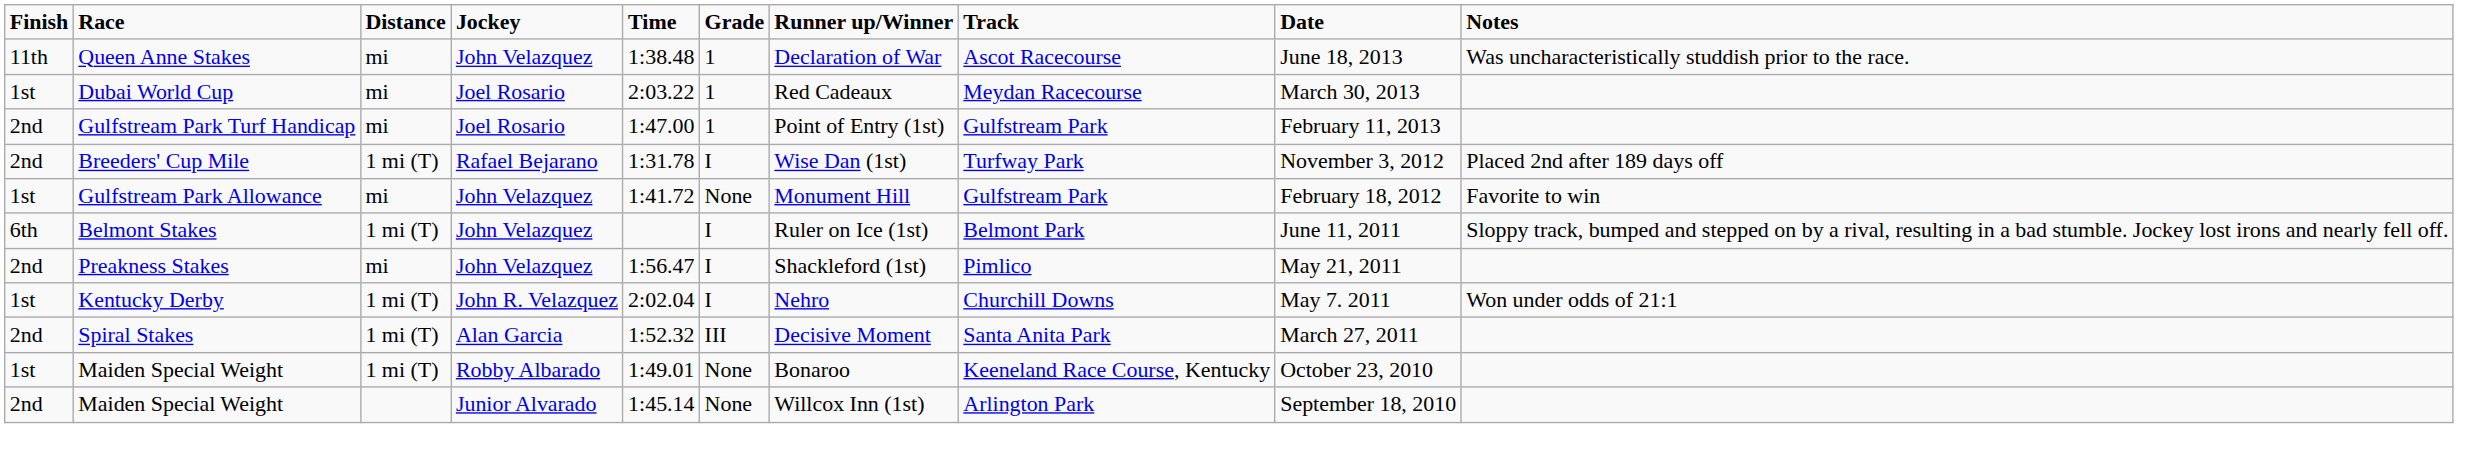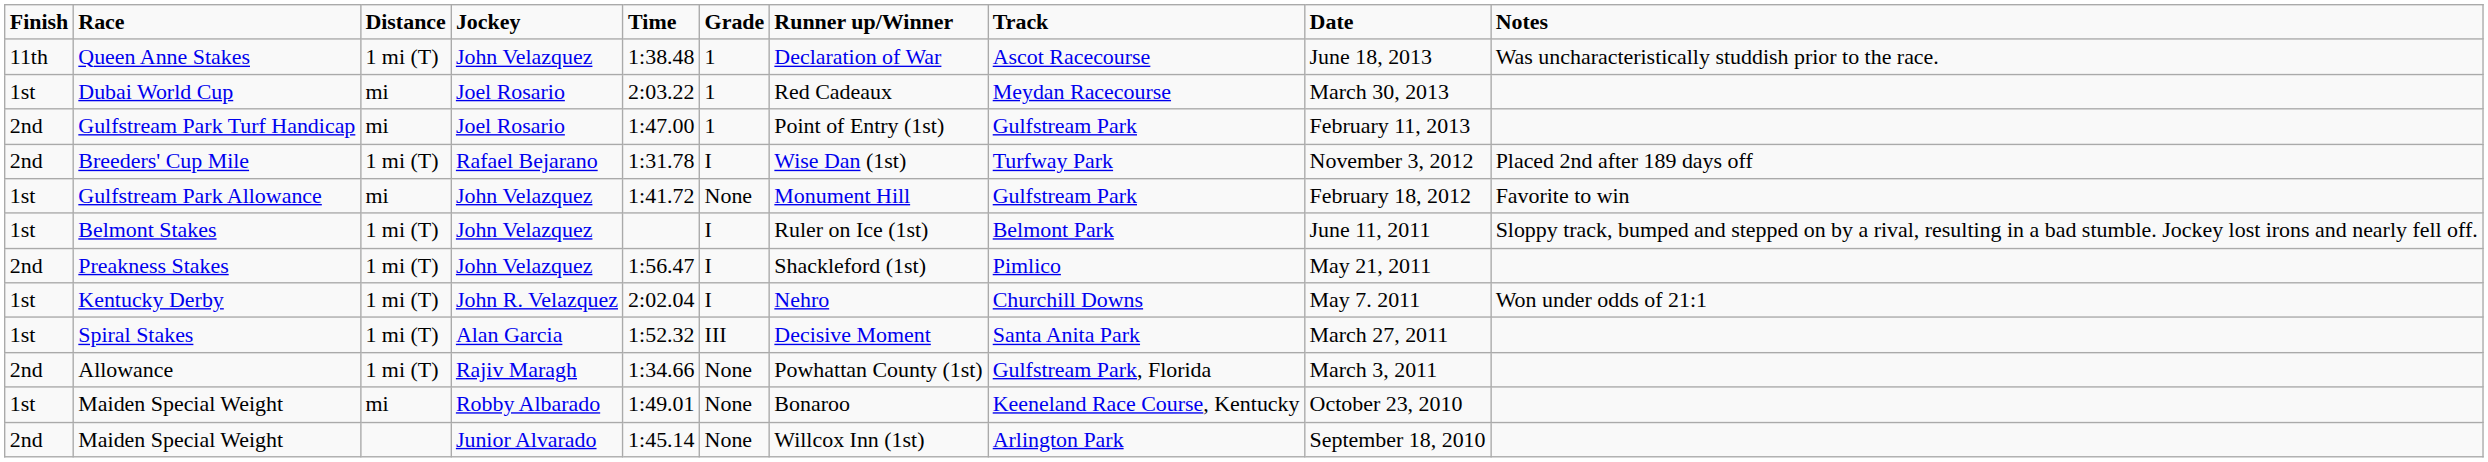Queen Anne Stakes | Distance: mi -> 1 mi (T)
Belmont Stakes | Finish: 6th -> 1st
Preakness Stakes | Distance: mi -> 1 mi (T)
Spiral Stakes | Finish: 2nd -> 1st
+ row: 2nd | Allowance | 1 mi (T) | Rajiv Maragh | 1:34.66 | None | Powhattan County (1st) | Gulfstream Park, Florida | March 3, 2011
Maiden Special Weight / Robby Albarado | Distance: 1 mi (T) -> mi
